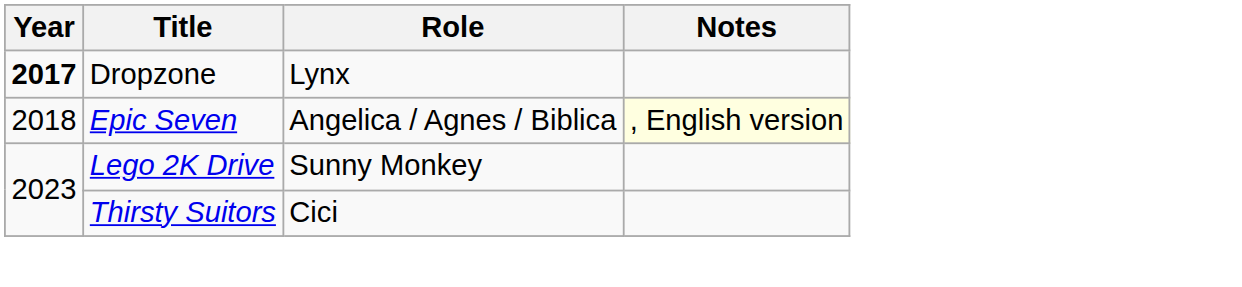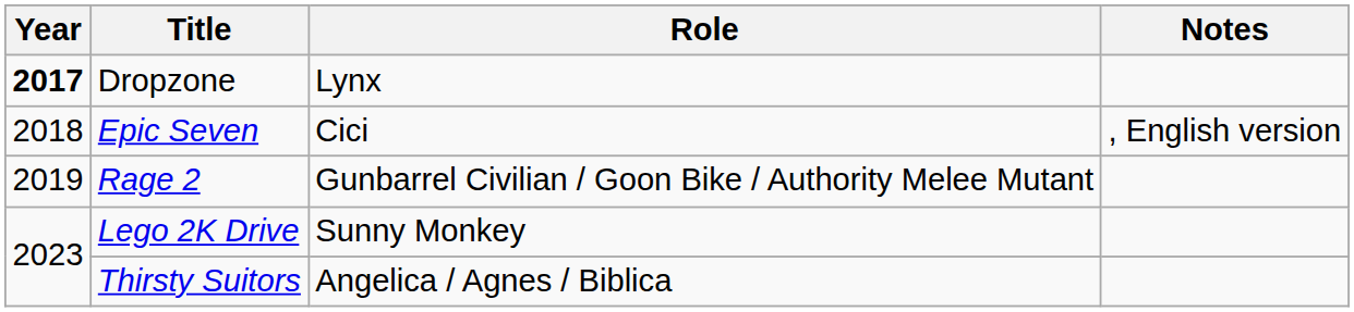Epic Seven | Role: Angelica / Agnes / Biblica -> Cici
Epic Seven | Notes: lightyellow background -> no background
+ row: 2019 | Rage 2 | Gunbarrel Civilian / Goon Bike / Authority Melee Mutant
Thirsty Suitors | Role: Cici -> Angelica / Agnes / Biblica
